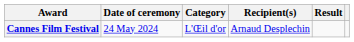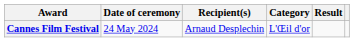columns swapped: Category <-> Recipient(s)
